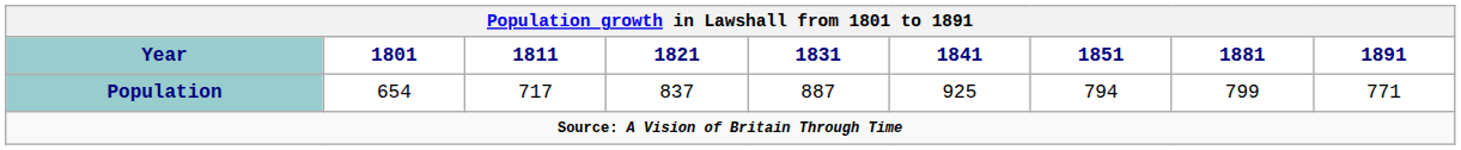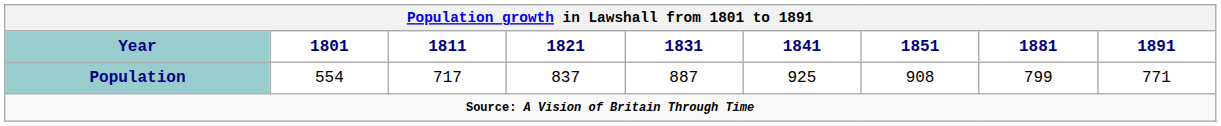Population | 1801: 654 -> 554
Population | 1851: 794 -> 908
